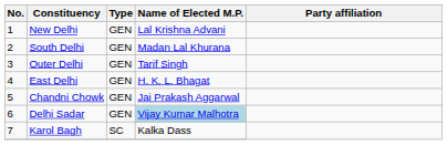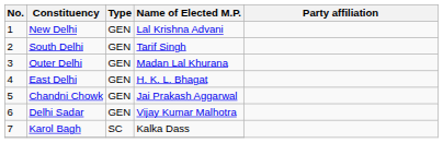South Delhi | Name of Elected M.P.: Madan Lal Khurana -> Tarif Singh
Outer Delhi | Name of Elected M.P.: Tarif Singh -> Madan Lal Khurana
Delhi Sadar | Name of Elected M.P.: lightblue background -> no background
